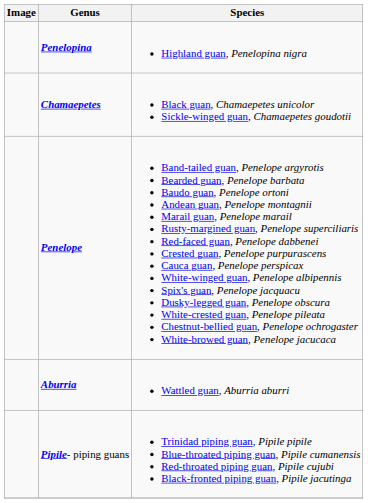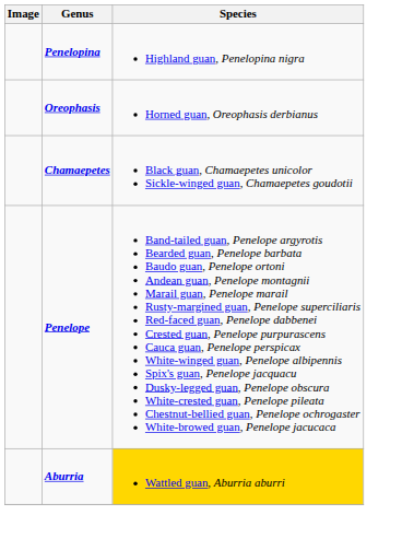+ row: Oreophasis | Horned guan, Oreophasis derbianus
Aburria | Species: no background -> gold background
- row: Pipile- piping guans | Trinidad piping guan, Pipile pipile Blue-throated piping guan, Pipile cumanensis Red-throated piping guan, Pipile cujubi Black-fronted piping guan, Pipile jacutinga
